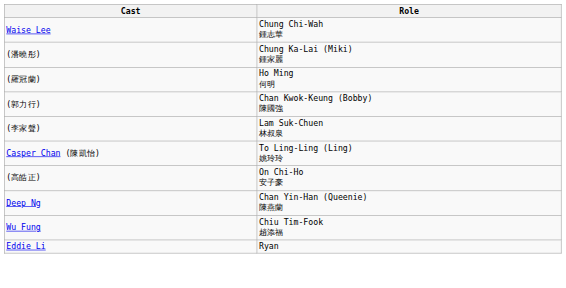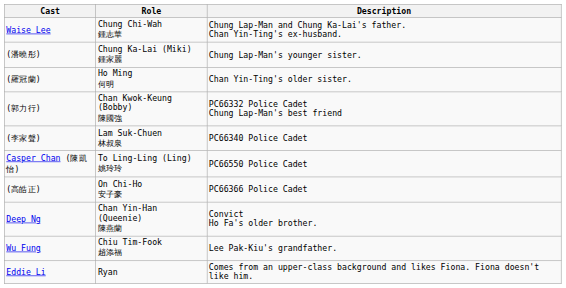+ column: Description | Chung Lap-Man and Chung Ka-Lai's father. Chan Yin-Ting's ex-husband. | Chung Lap-Man's younger sister. | Chan Yin-Ting's older sister. | PC66332 Police Cadet Chung Lap-Man's best friend | PC66340 Police Cadet | PC66550 Police Cadet | PC66366 Police Cadet | Convict Ho Fa's older brother. | Lee Pak-Kiu's grandfather. | Comes from an upper-class background and likes Fiona. Fiona doesn't like him.
